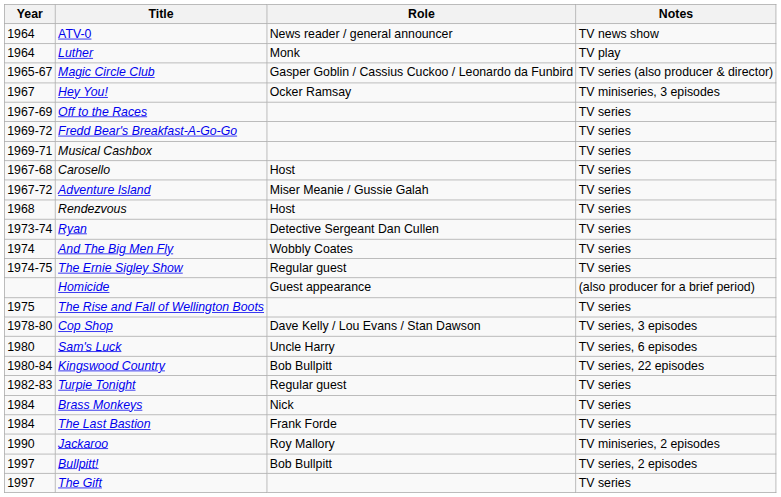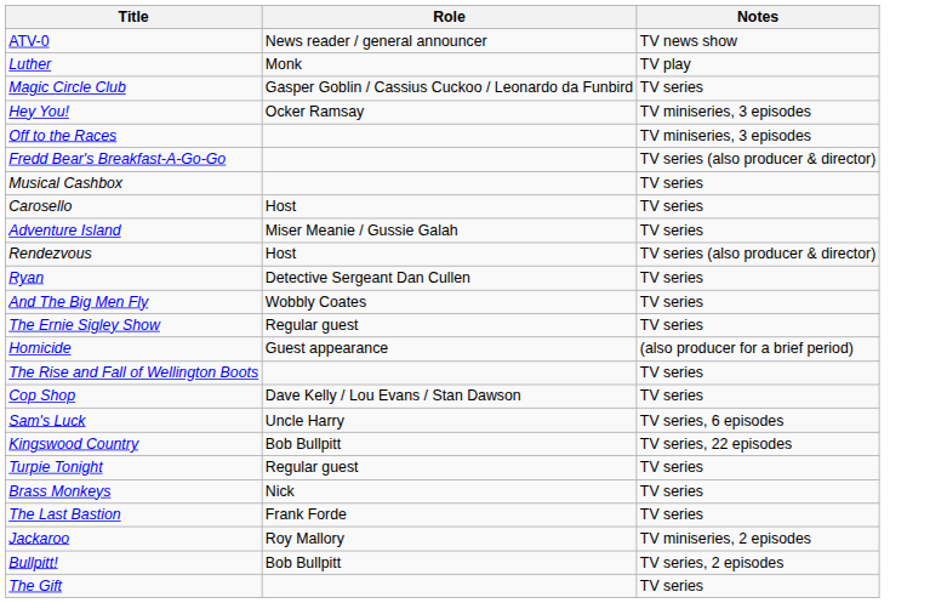- column: Year | 1964 | 1964 | 1965-67 | 1967 | 1967-69 | 1969-72 | 1969-71 | 1967-68 | 1967-72 | 1968 | 1973-74 | 1974 | 1974-75 | 1975 | 1978-80 | 1980 | 1980-84 | 1982-83 | 1984 | 1984 | 1990 | 1997 | 1997
Magic Circle Club | Notes: TV series (also producer & director) -> TV series
Off to the Races | Notes: TV series -> TV miniseries, 3 episodes
Fredd Bear's Breakfast-A-Go-Go | Notes: TV series -> TV series (also producer & director)
Rendezvous | Notes: TV series -> TV series (also producer & director)
Cop Shop | Notes: TV series, 3 episodes -> TV series
